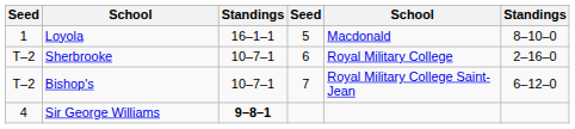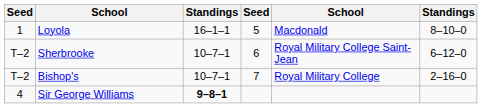Sherbrooke | column 5: Royal Military College -> Royal Military College Saint-Jean
Sherbrooke | column 6: 2–16–0 -> 6–12–0
Bishop's | column 5: Royal Military College Saint-Jean -> Royal Military College
Bishop's | column 6: 6–12–0 -> 2–16–0
